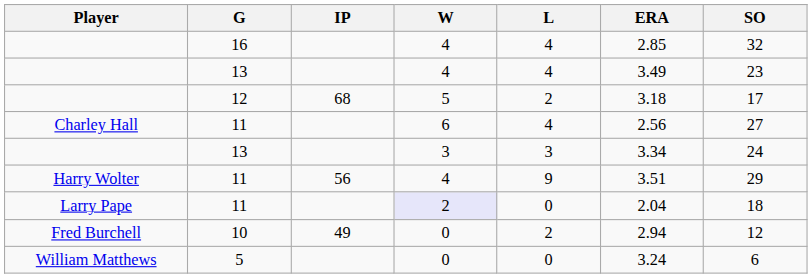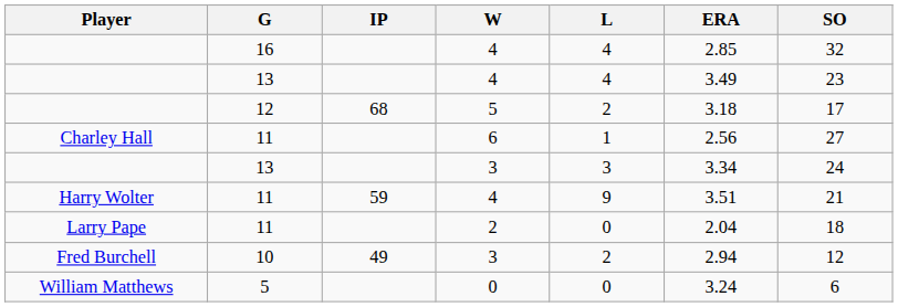Charley Hall | L: 4 -> 1
Harry Wolter | IP: 56 -> 59
Harry Wolter | SO: 29 -> 21
Larry Pape | W: lavender background -> no background
Fred Burchell | W: 0 -> 3
